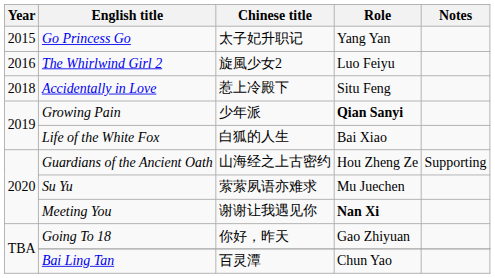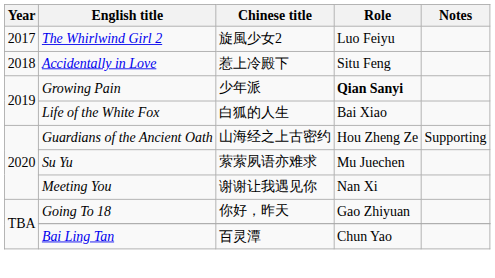- row: 2015 | Go Princess Go | 太子妃升职记 | Yang Yan
The Whirlwind Girl 2 | Year: 2016 -> 2017
Meeting You | Role: bold -> normal
